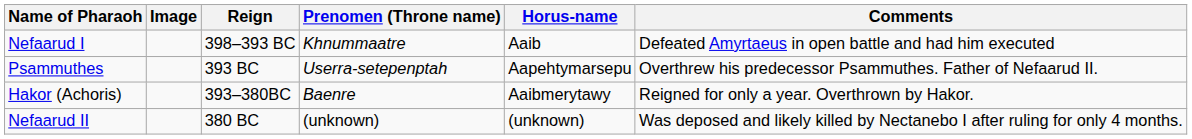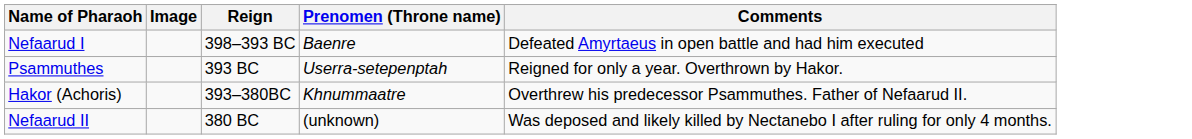- column: Horus-name | Aaib | Aapehtymarsepu | Aaibmerytawy | (unknown)
Nefaarud I | Prenomen (Throne name): Khnummaatre -> Baenre
Psammuthes | Comments: Overthrew his predecessor Psammuthes. Father of Nefaarud II. -> Reigned for only a year. Overthrown by Hakor.
Hakor (Achoris) | Prenomen (Throne name): Baenre -> Khnummaatre
Hakor (Achoris) | Comments: Reigned for only a year. Overthrown by Hakor. -> Overthrew his predecessor Psammuthes. Father of Nefaarud II.
